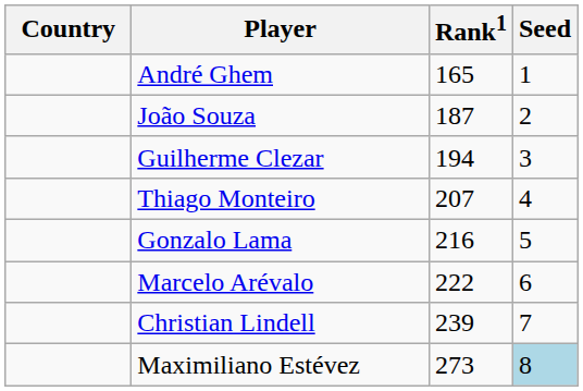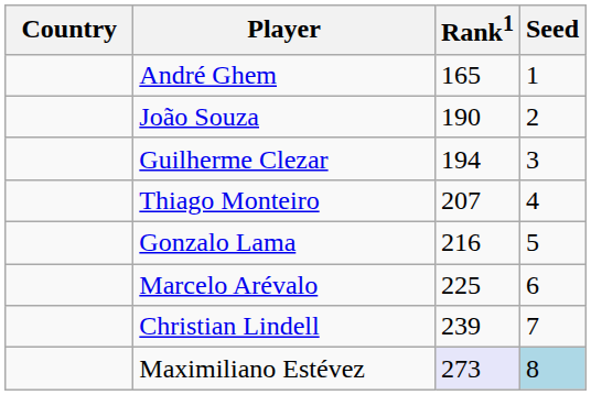João Souza | Rank1: 187 -> 190
Marcelo Arévalo | Rank1: 222 -> 225
Maximiliano Estévez | Rank1: no background -> lavender background
